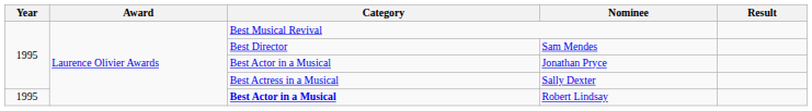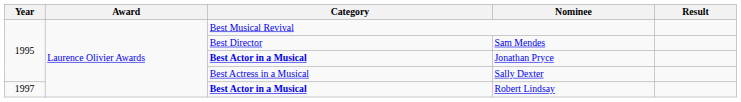Jonathan Pryce | Category: normal -> bold
Robert Lindsay | Year: 1995 -> 1997
